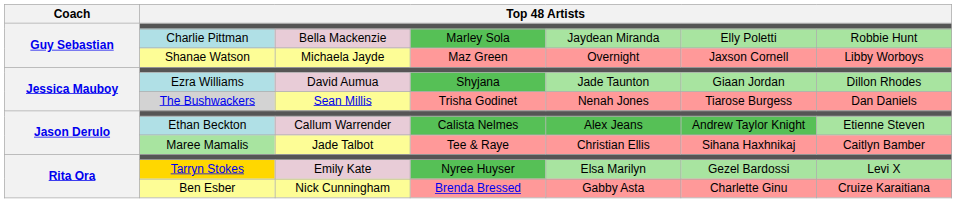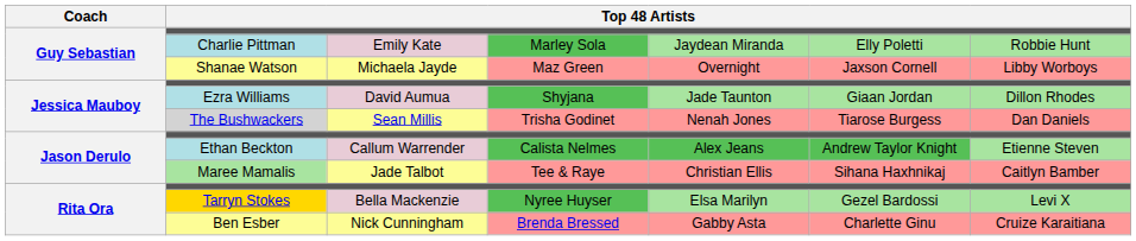Charlie Pittman | column 3: Bella Mackenzie -> Emily Kate
Tarryn Stokes | column 3: Emily Kate -> Bella Mackenzie
